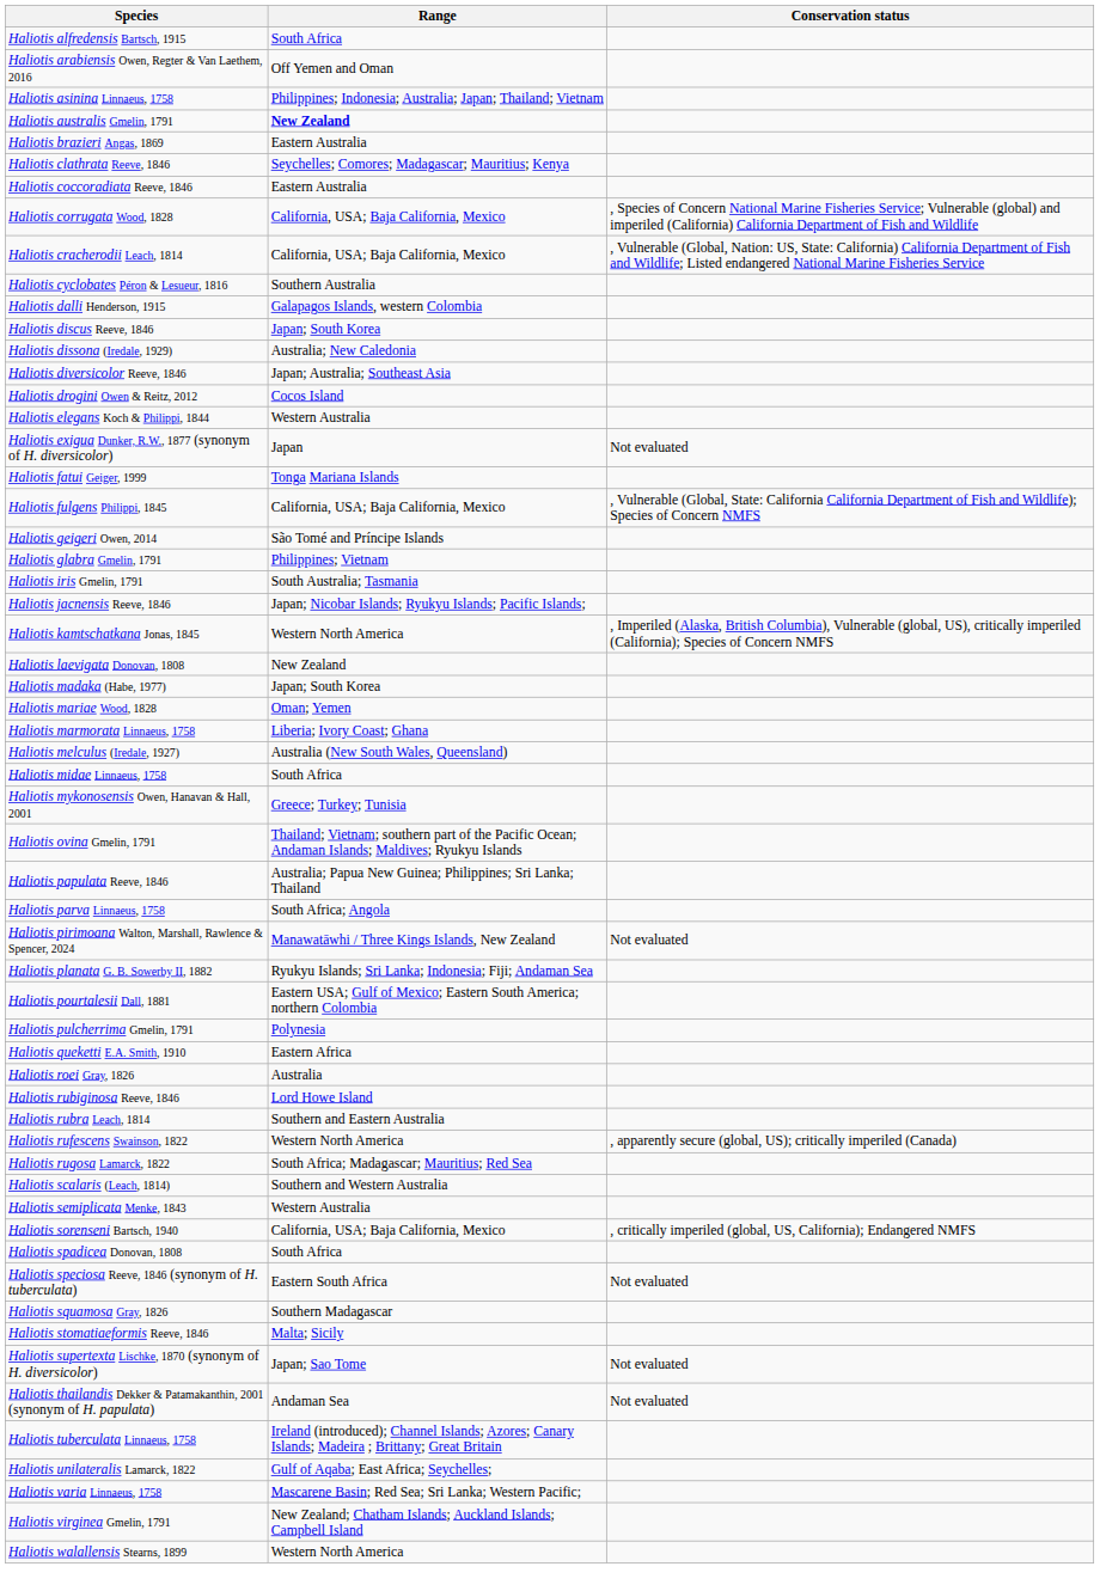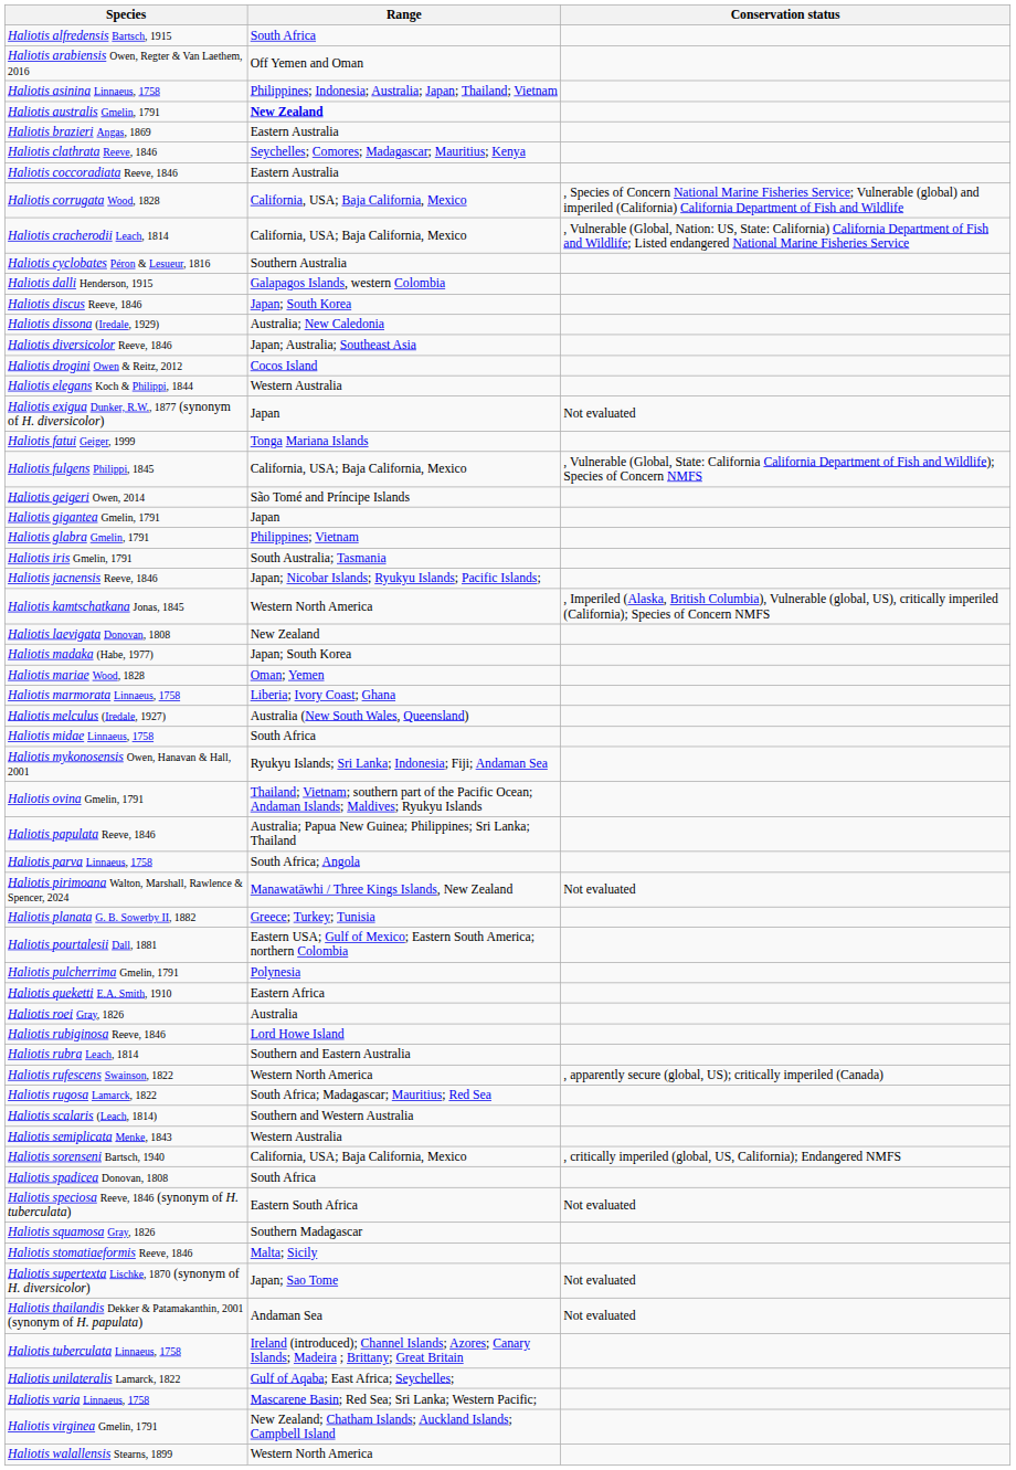+ row: Haliotis gigantea Gmelin, 1791 | Japan
Haliotis mykonosensis Owen, Hanavan & Hall, 2001 | Range: Greece; Turkey; Tunisia -> Ryukyu Islands; Sri Lanka; Indonesia; Fiji; Andaman Sea
Haliotis planata G. B. Sowerby II, 1882 | Range: Ryukyu Islands; Sri Lanka; Indonesia; Fiji; Andaman Sea -> Greece; Turkey; Tunisia
